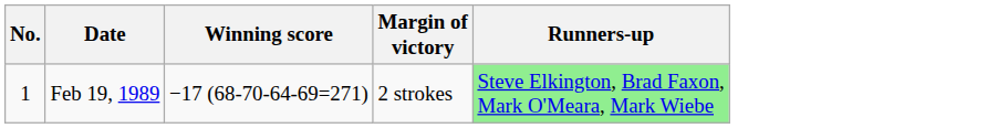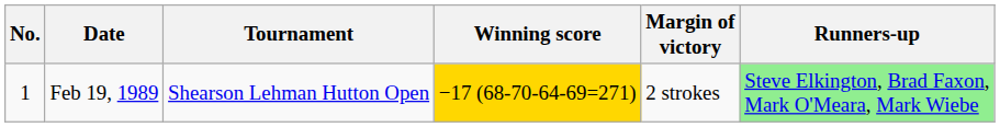+ column: Tournament | Shearson Lehman Hutton Open
Feb 19, 1989 | Winning score: no background -> gold background
